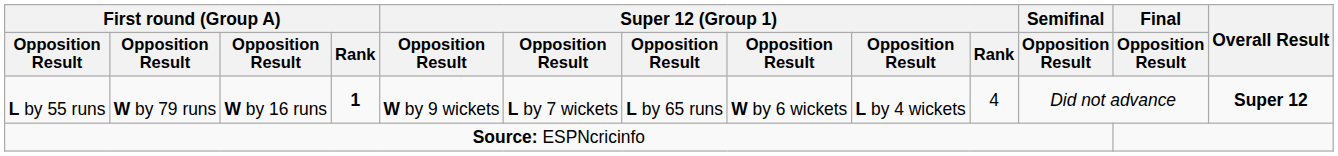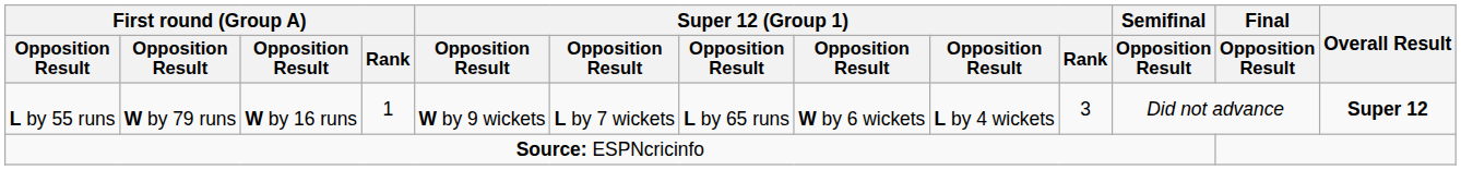L by 55 runs | First round (Group A) / Rank: bold -> normal
L by 55 runs | Super 12 (Group 1) / Rank: 4 -> 3
